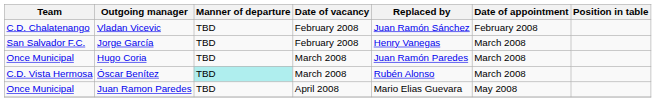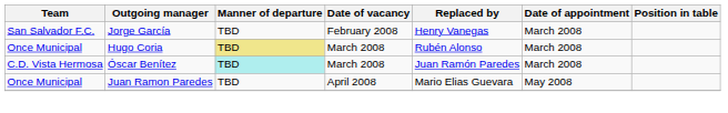- row: C.D. Chalatenango | Vladan Vicevic | TBD | February 2008 | Juan Ramón Sánchez | February 2008
Hugo Coria | Manner of departure: no background -> khaki background
Hugo Coria | Replaced by: Juan Ramón Paredes -> Rubén Alonso
Óscar Benítez | Replaced by: Rubén Alonso -> Juan Ramón Paredes
